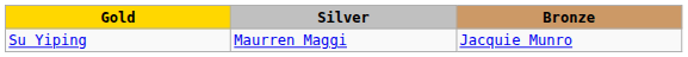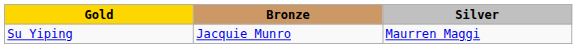columns swapped: Silver <-> Bronze
